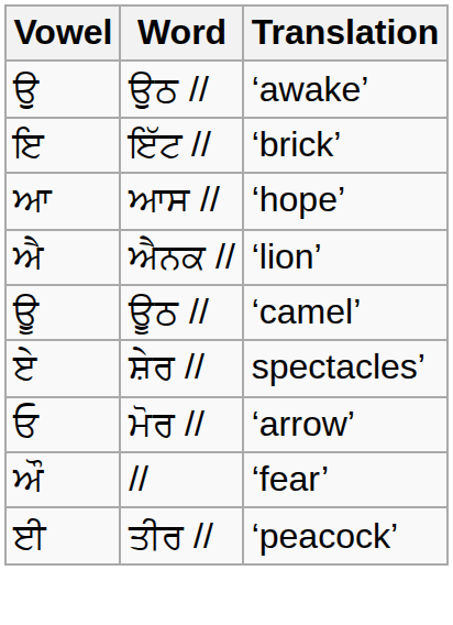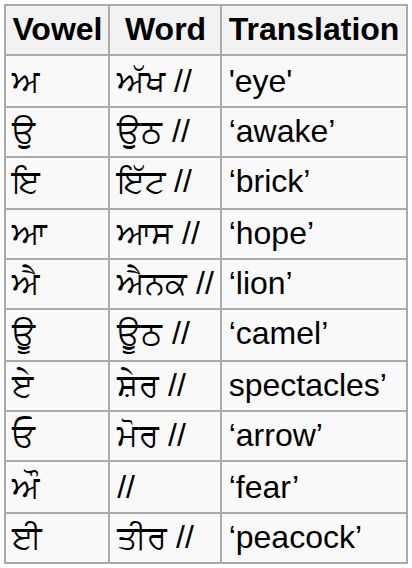+ row: ਅ | ਅੱਖ // | 'eye'
